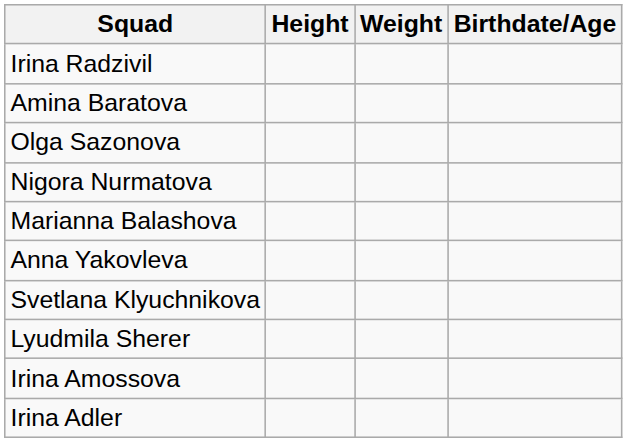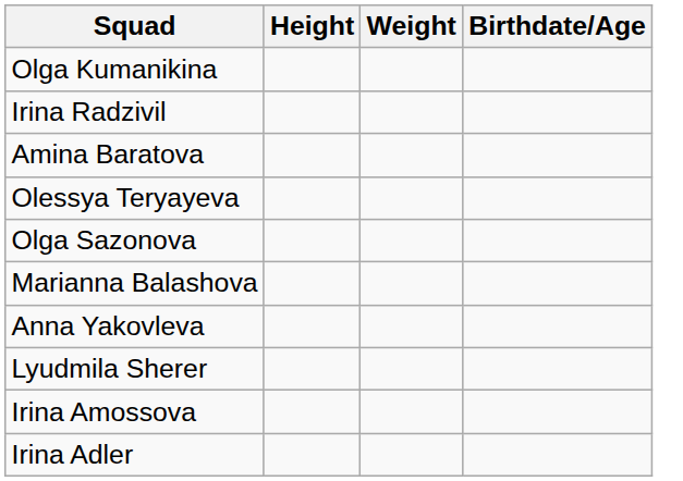+ row: Olga Kumanikina
+ row: Olessya Teryayeva
- row: Nigora Nurmatova
- row: Svetlana Klyuchnikova
